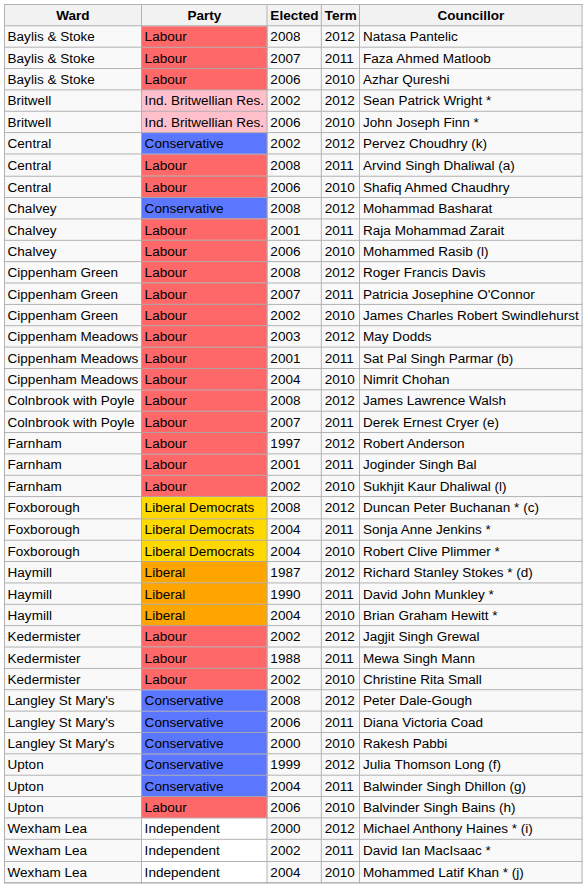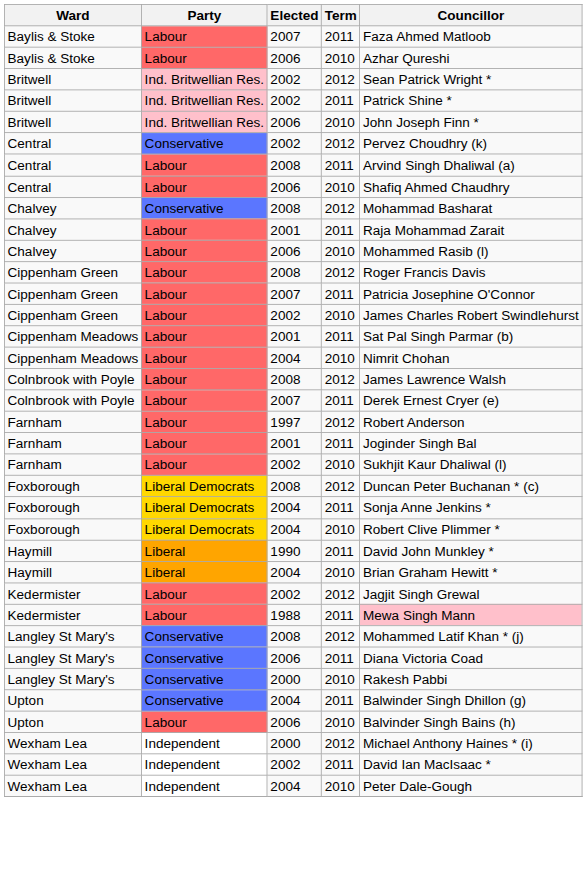- row: Baylis & Stoke | Labour | 2008 | 2012 | Natasa Pantelic
+ row: Britwell | Ind. Britwellian Res. | 2002 | 2011 | Patrick Shine *
- row: Cippenham Meadows | Labour | 2003 | 2012 | May Dodds
- row: Haymill | Liberal | 1987 | 2012 | Richard Stanley Stokes * (d)
Kedermister / 2011 | Councillor: no background -> pink background
- row: Kedermister | Labour | 2002 | 2010 | Christine Rita Small
Langley St Mary's / 2012 | Councillor: Peter Dale-Gough -> Mohammed Latif Khan * (j)
- row: Upton | Conservative | 1999 | 2012 | Julia Thomson Long (f)
Wexham Lea / 2010 | Councillor: Mohammed Latif Khan * (j) -> Peter Dale-Gough
